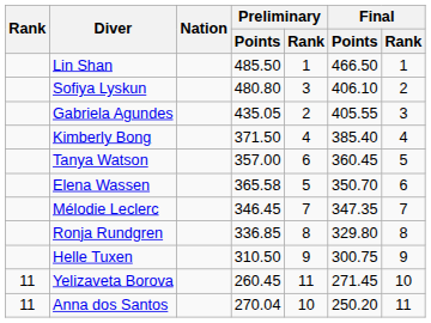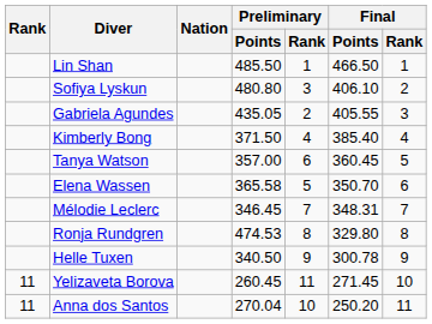Mélodie Leclerc | Final / Points: 347.35 -> 348.31
Ronja Rundgren | Preliminary / Points: 336.85 -> 474.53
Helle Tuxen | Preliminary / Points: 310.50 -> 340.50
Helle Tuxen | Final / Points: 300.75 -> 300.78
